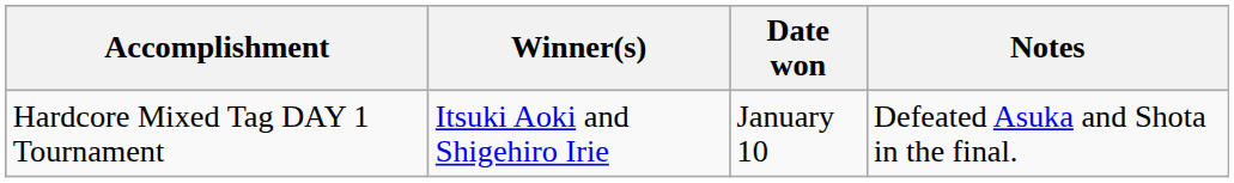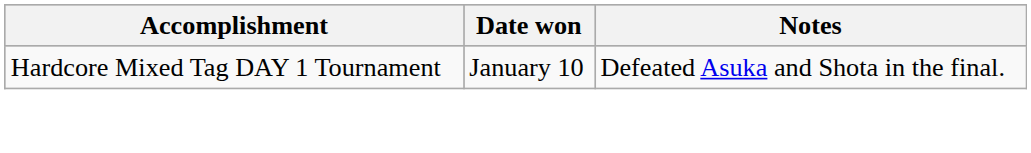- column: Winner(s) | Itsuki Aoki and Shigehiro Irie
